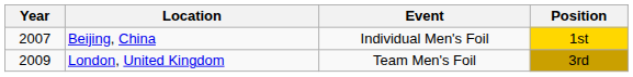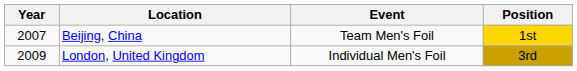Beijing, China | Event: Individual Men's Foil -> Team Men's Foil
London, United Kingdom | Event: Team Men's Foil -> Individual Men's Foil
